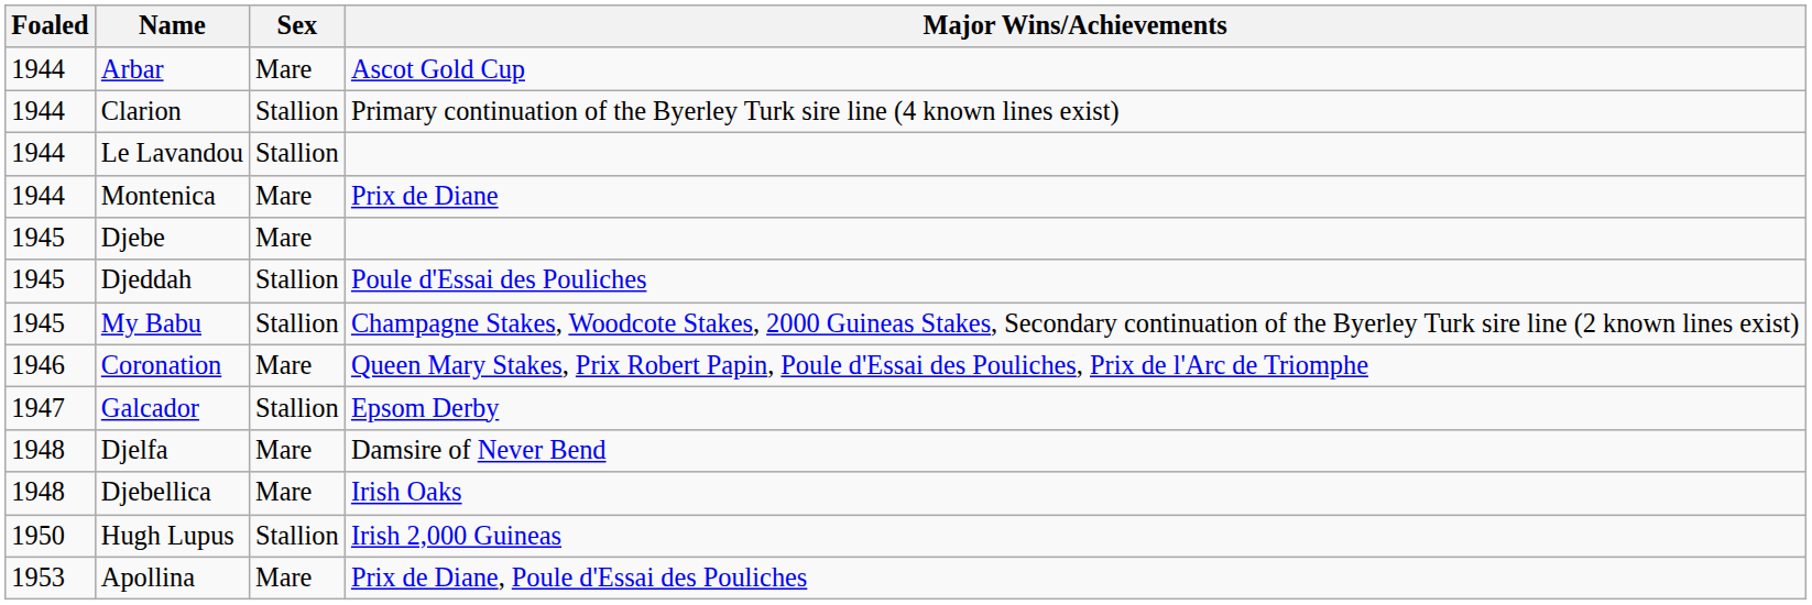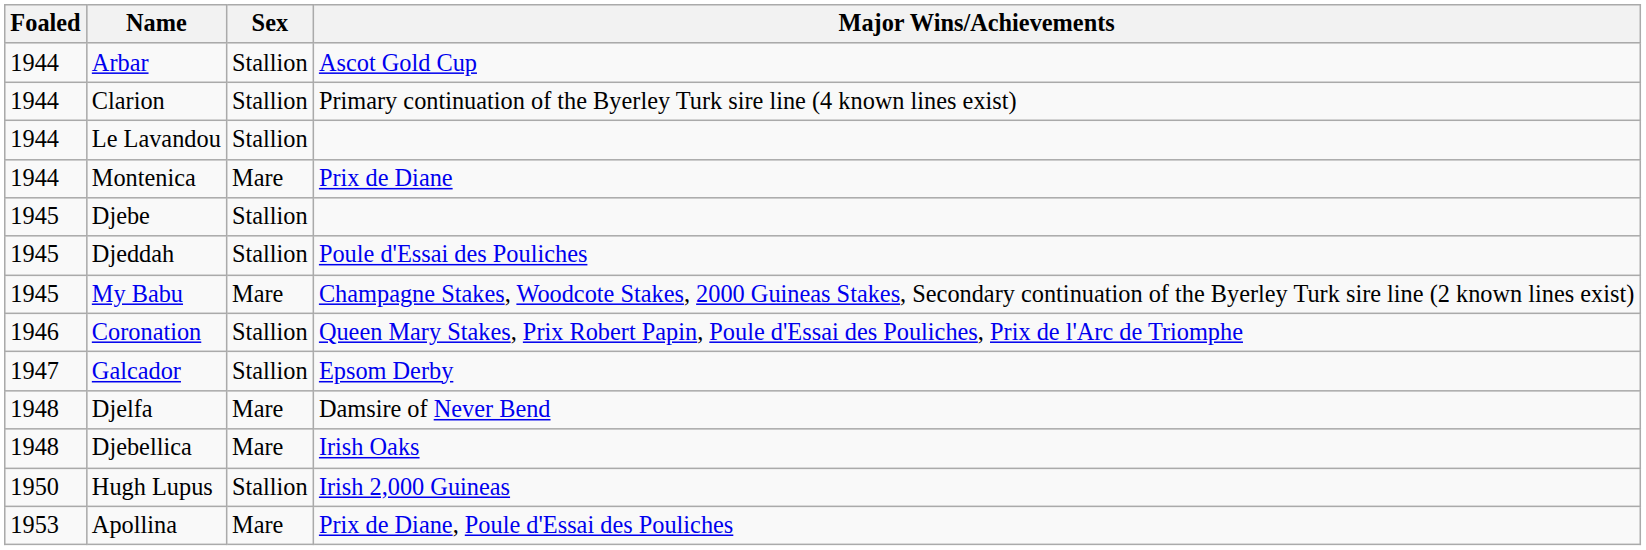Arbar | Sex: Mare -> Stallion
Djebe | Sex: Mare -> Stallion
My Babu | Sex: Stallion -> Mare
Coronation | Sex: Mare -> Stallion
